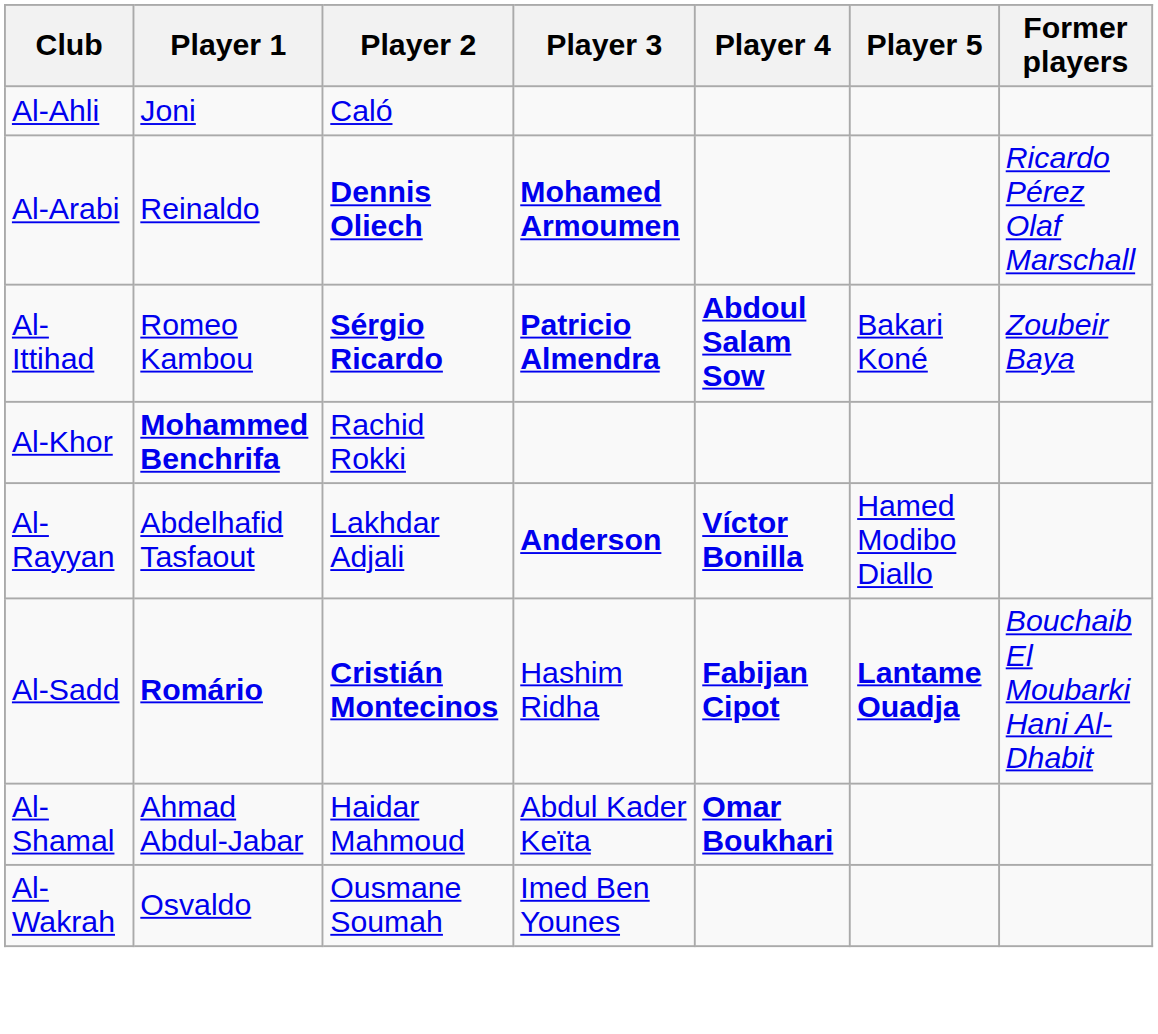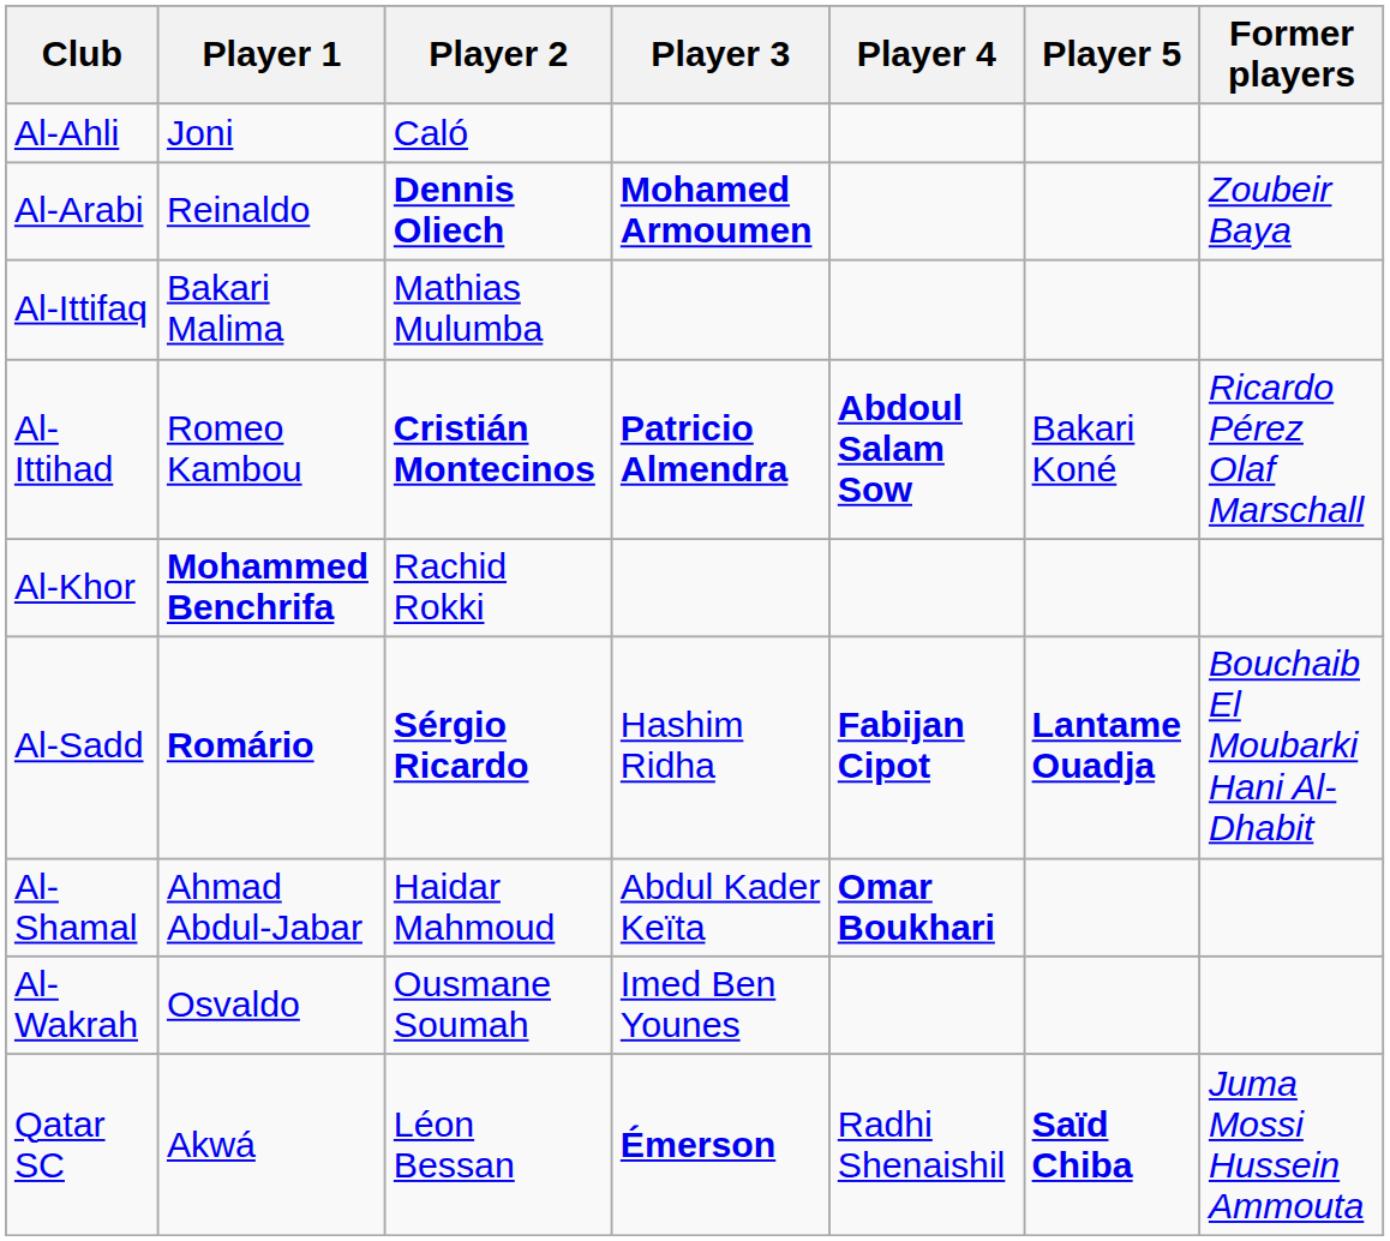Al-Arabi | Former players: Ricardo Pérez Olaf Marschall -> Zoubeir Baya
+ row: Al-Ittifaq | Bakari Malima | Mathias Mulumba
Al-Ittihad | Player 2: Sérgio Ricardo -> Cristián Montecinos
Al-Ittihad | Former players: Zoubeir Baya -> Ricardo Pérez Olaf Marschall
- row: Al-Rayyan | Abdelhafid Tasfaout | Lakhdar Adjali | Anderson | Víctor Bonilla | Hamed Modibo Diallo
Al-Sadd | Player 2: Cristián Montecinos -> Sérgio Ricardo
+ row: Qatar SC | Akwá | Léon Bessan | Émerson | Radhi Shenaishil | Saïd Chiba | Juma Mossi Hussein Ammouta
